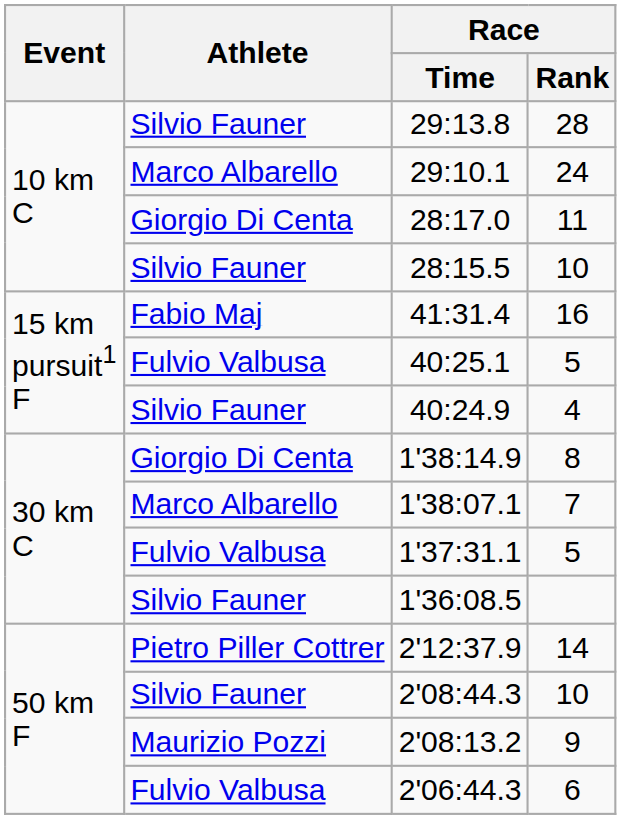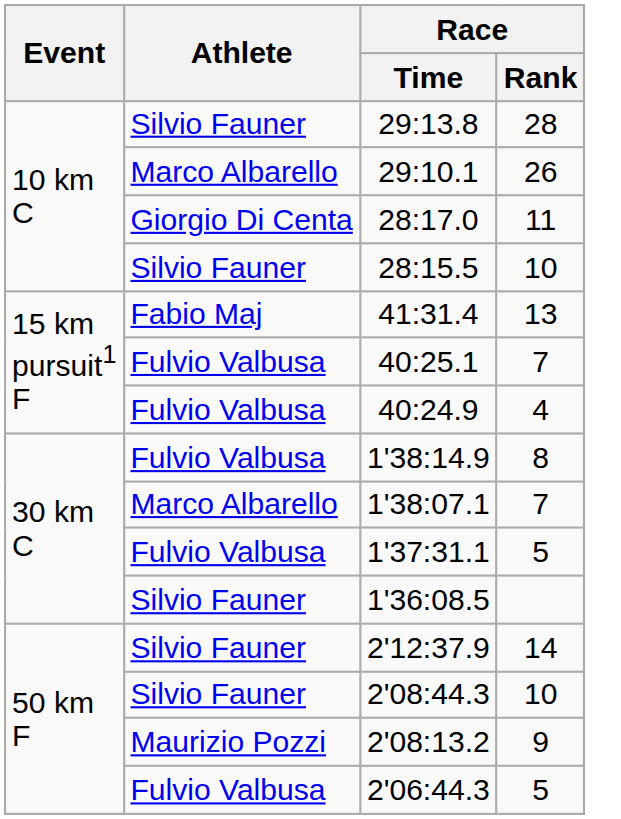29:10.1 | Race / Rank: 24 -> 26
41:31.4 | Race / Rank: 16 -> 13
40:25.1 | Race / Rank: 5 -> 7
40:24.9 | Athlete: Silvio Fauner -> Fulvio Valbusa
1'38:14.9 | Athlete: Giorgio Di Centa -> Fulvio Valbusa
2'12:37.9 | Athlete: Pietro Piller Cottrer -> Silvio Fauner
2'06:44.3 | Race / Rank: 6 -> 5
